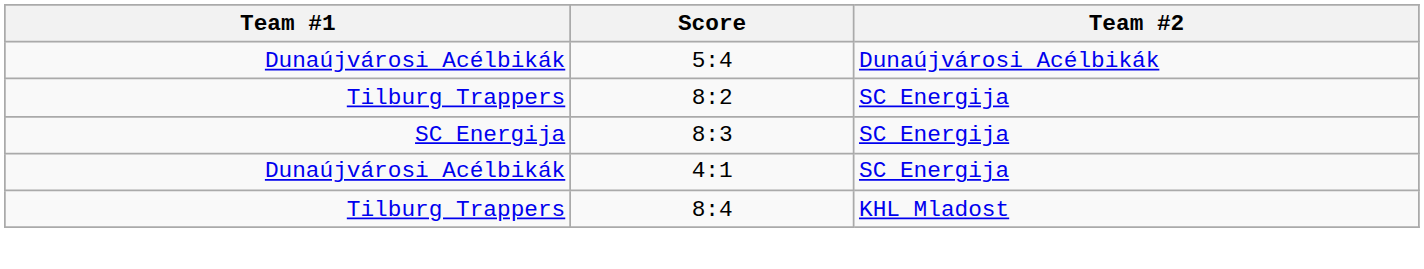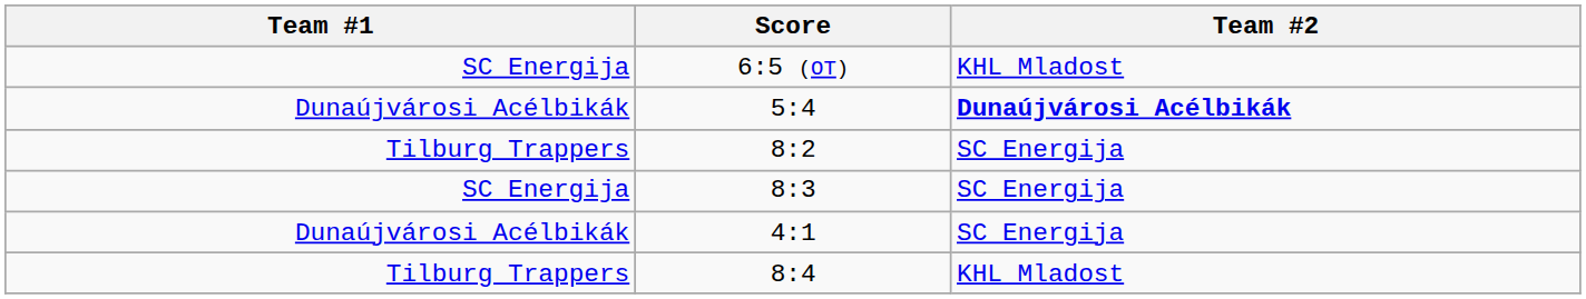+ row: SC Energija | 6:5 (OT) | KHL Mladost
5:4 | Team #2: normal -> bold
